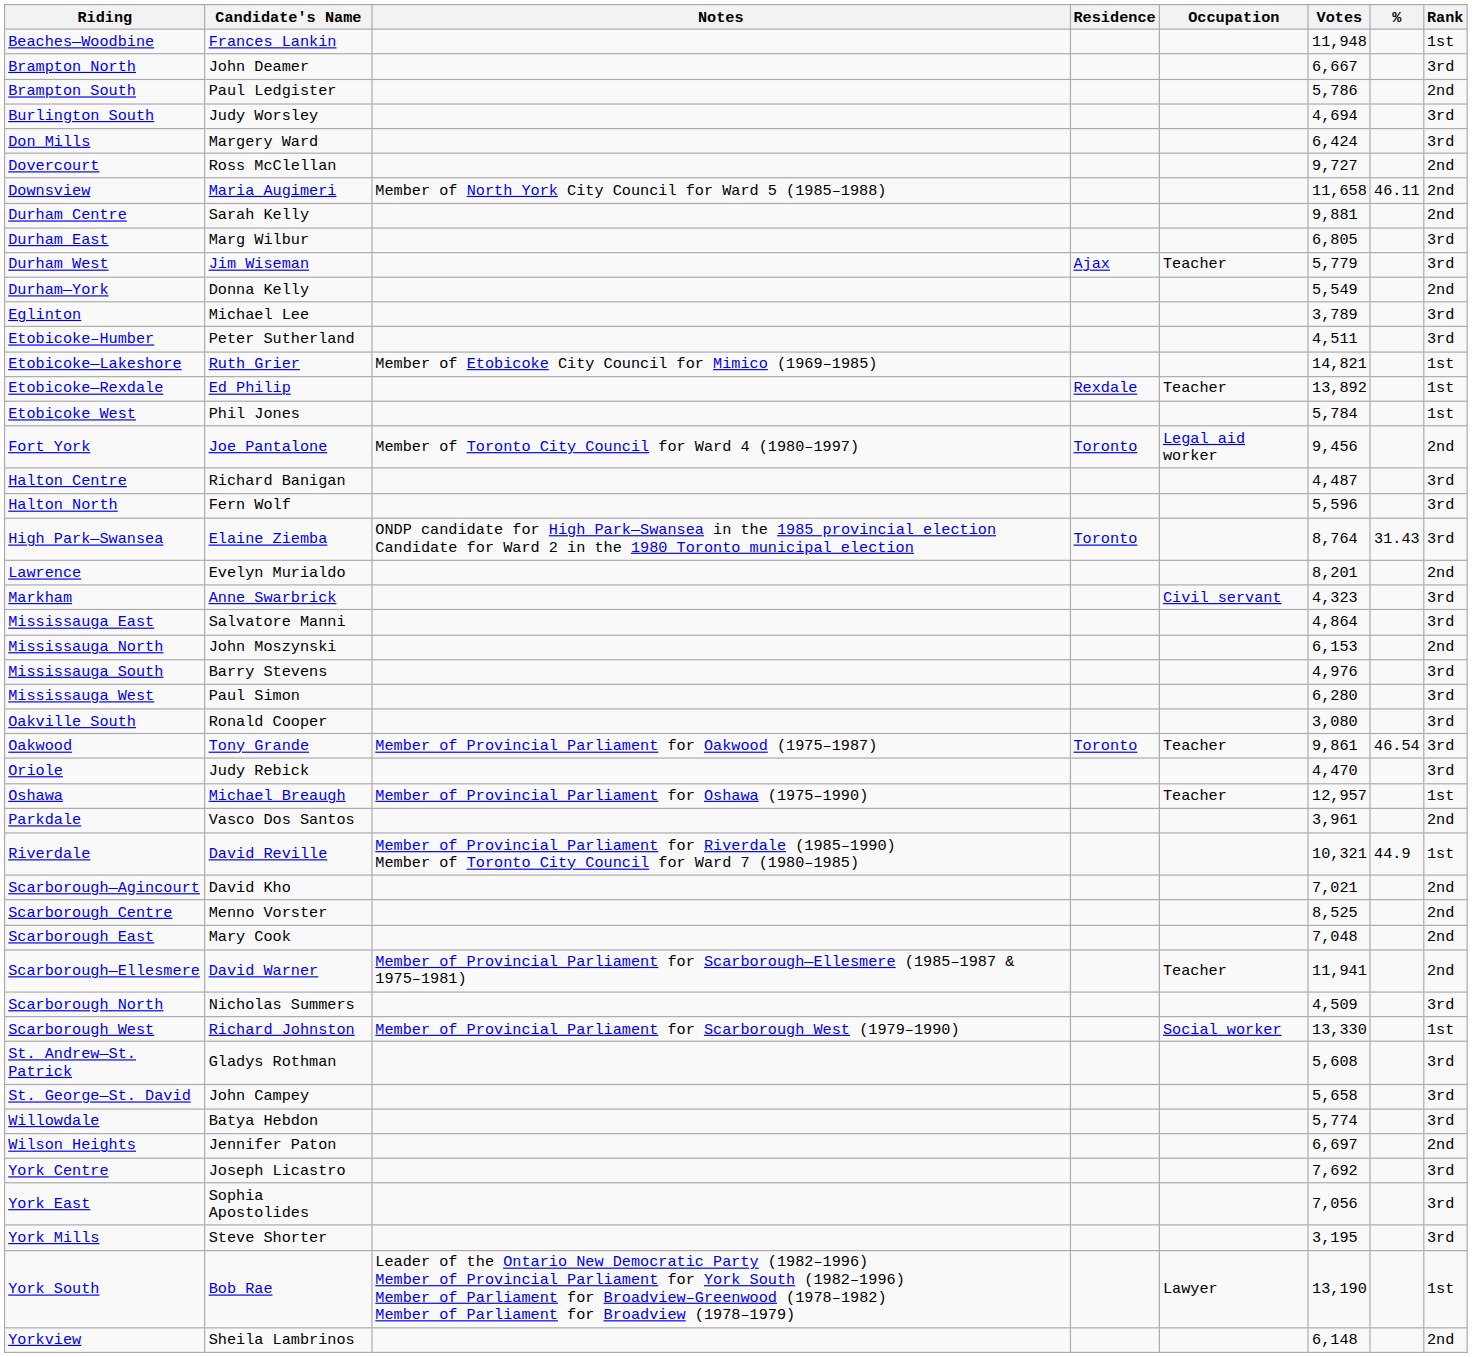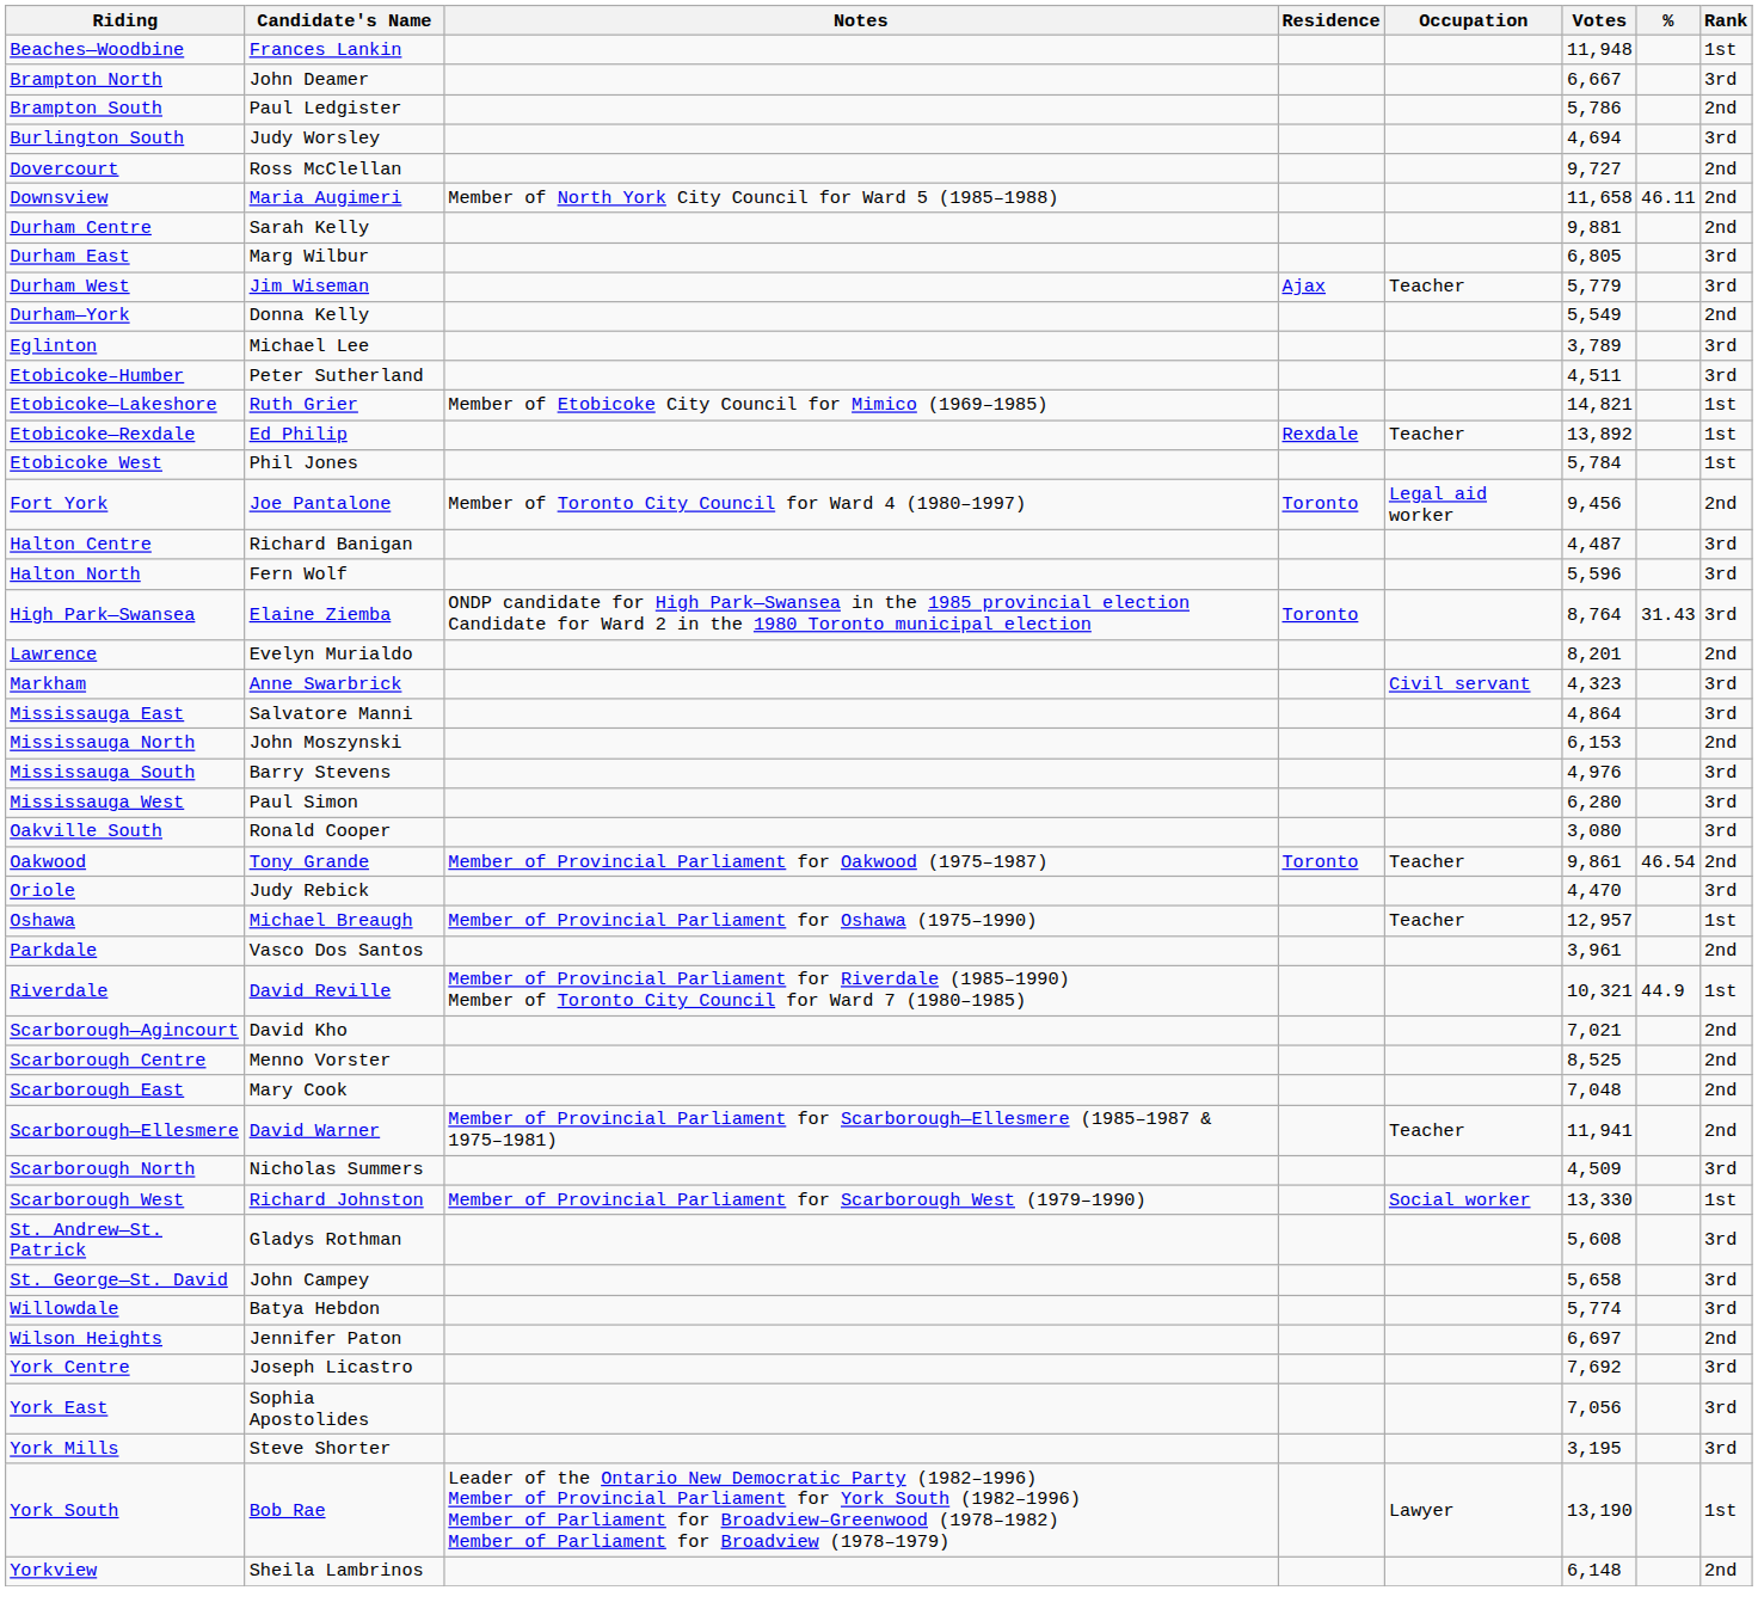- row: Don Mills | Margery Ward | 6,424 | 3rd
Oakwood | Rank: 3rd -> 2nd
